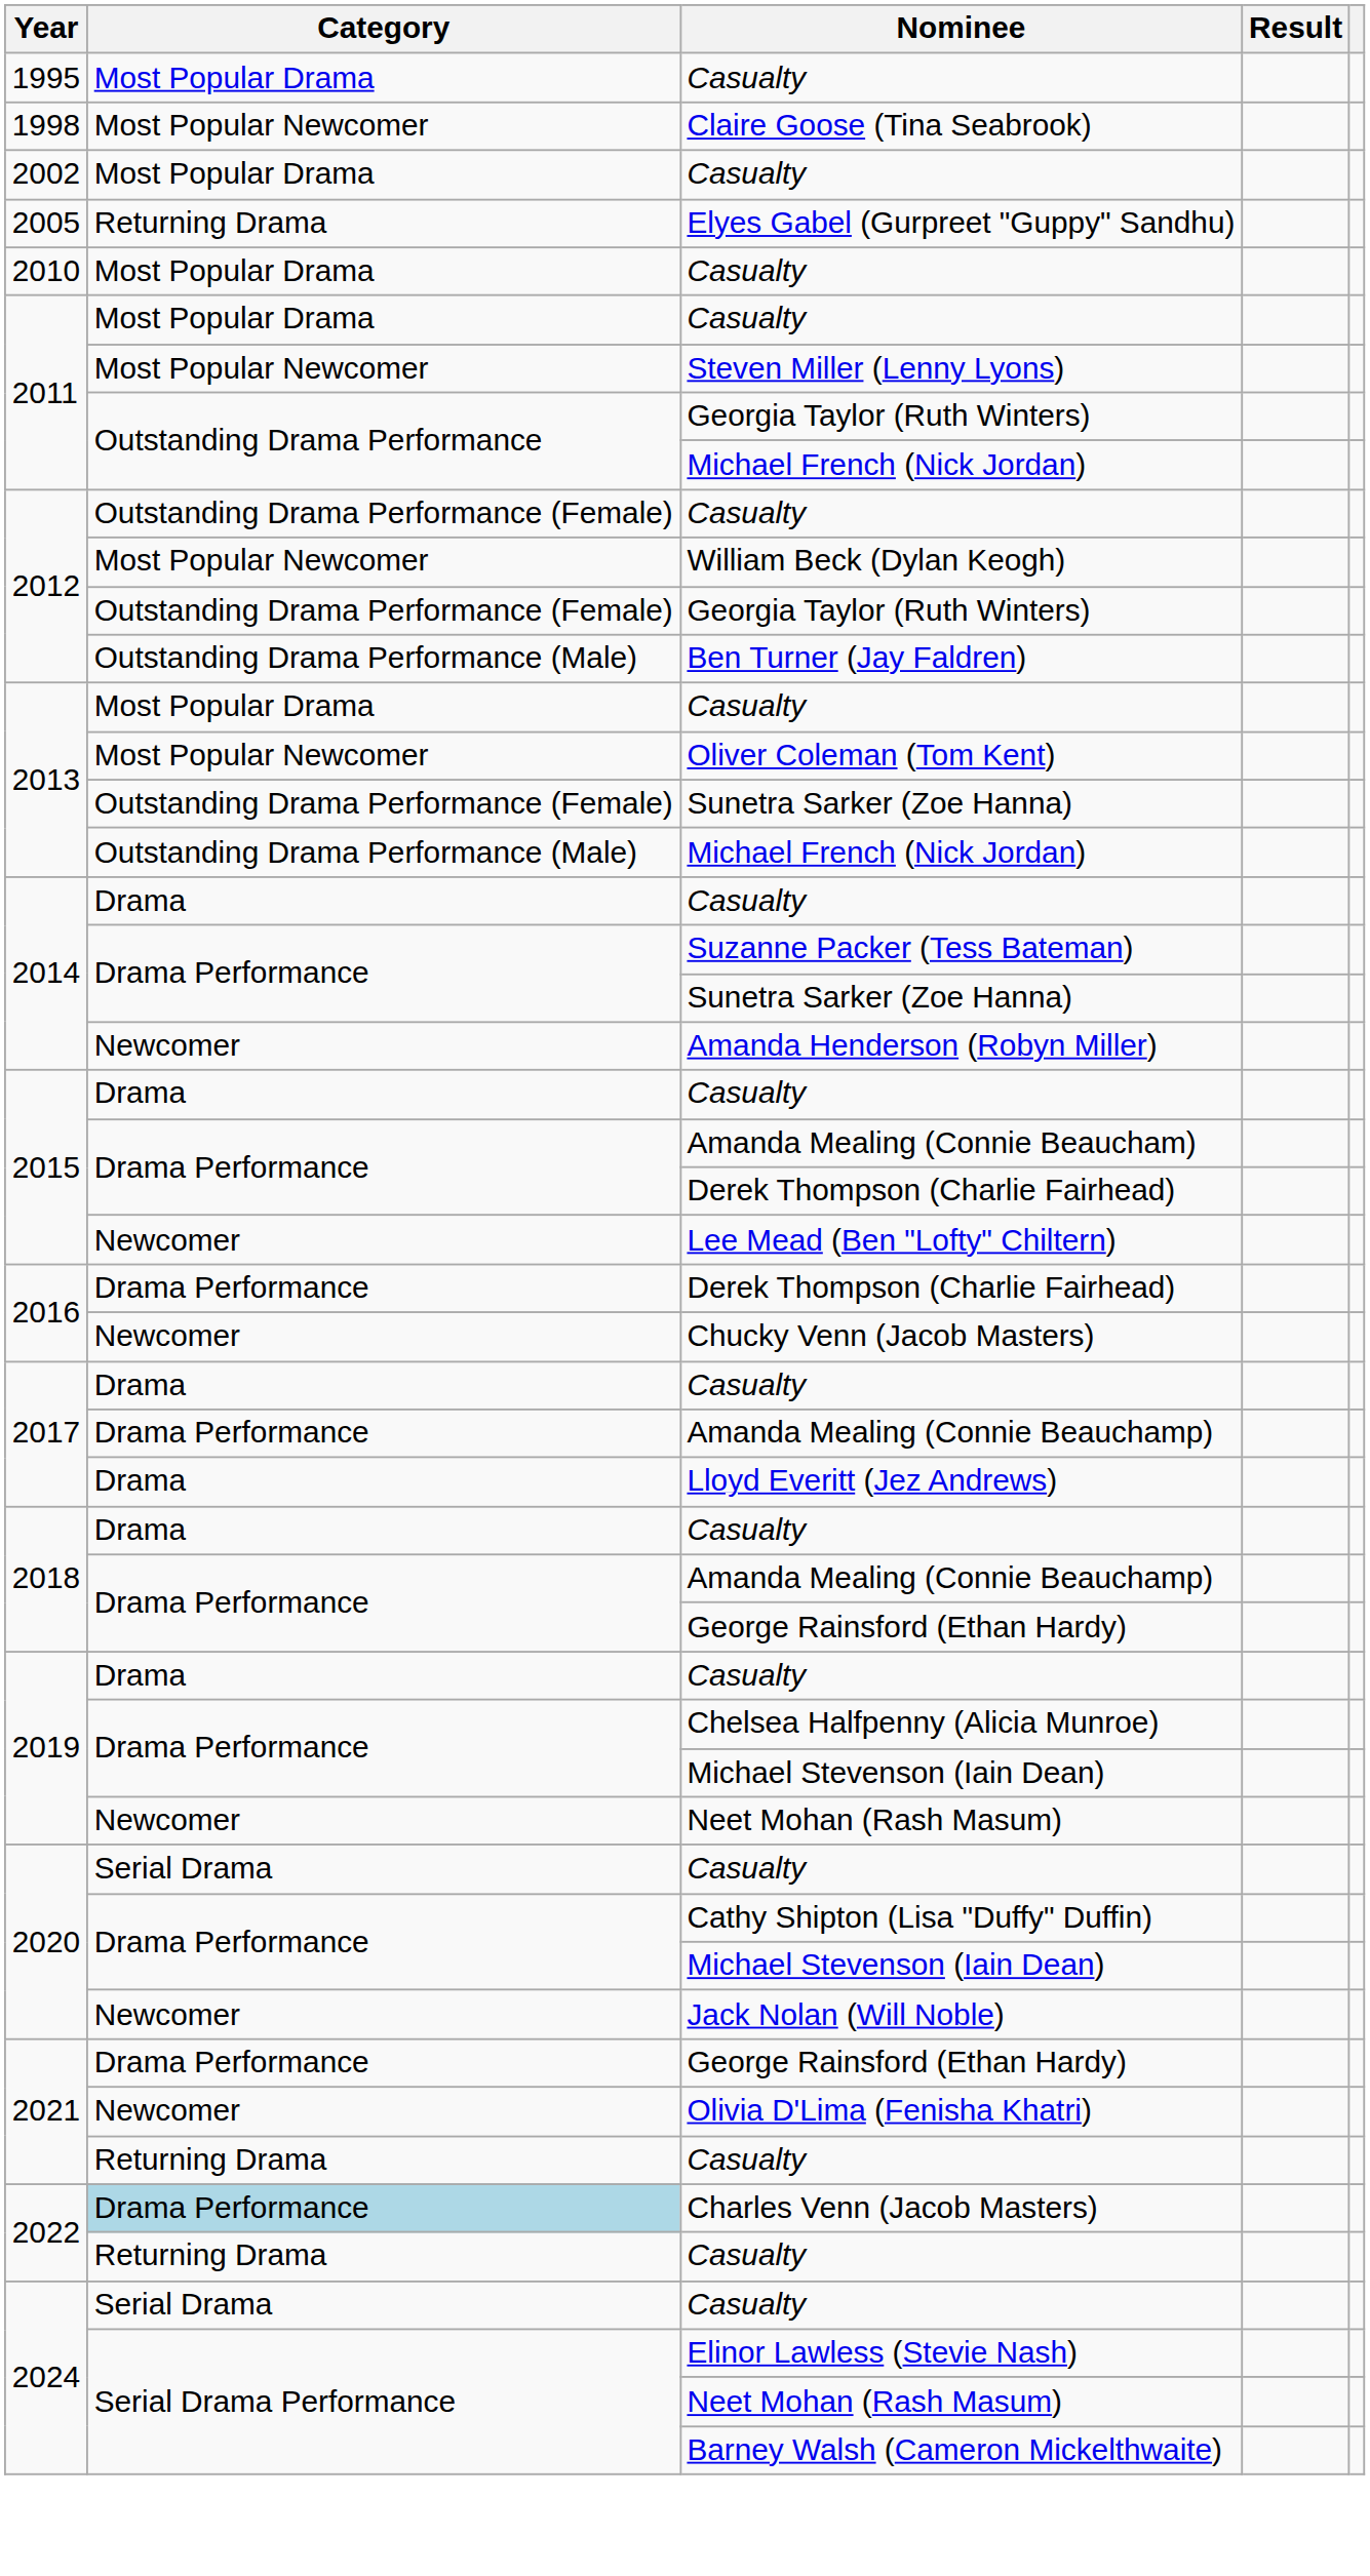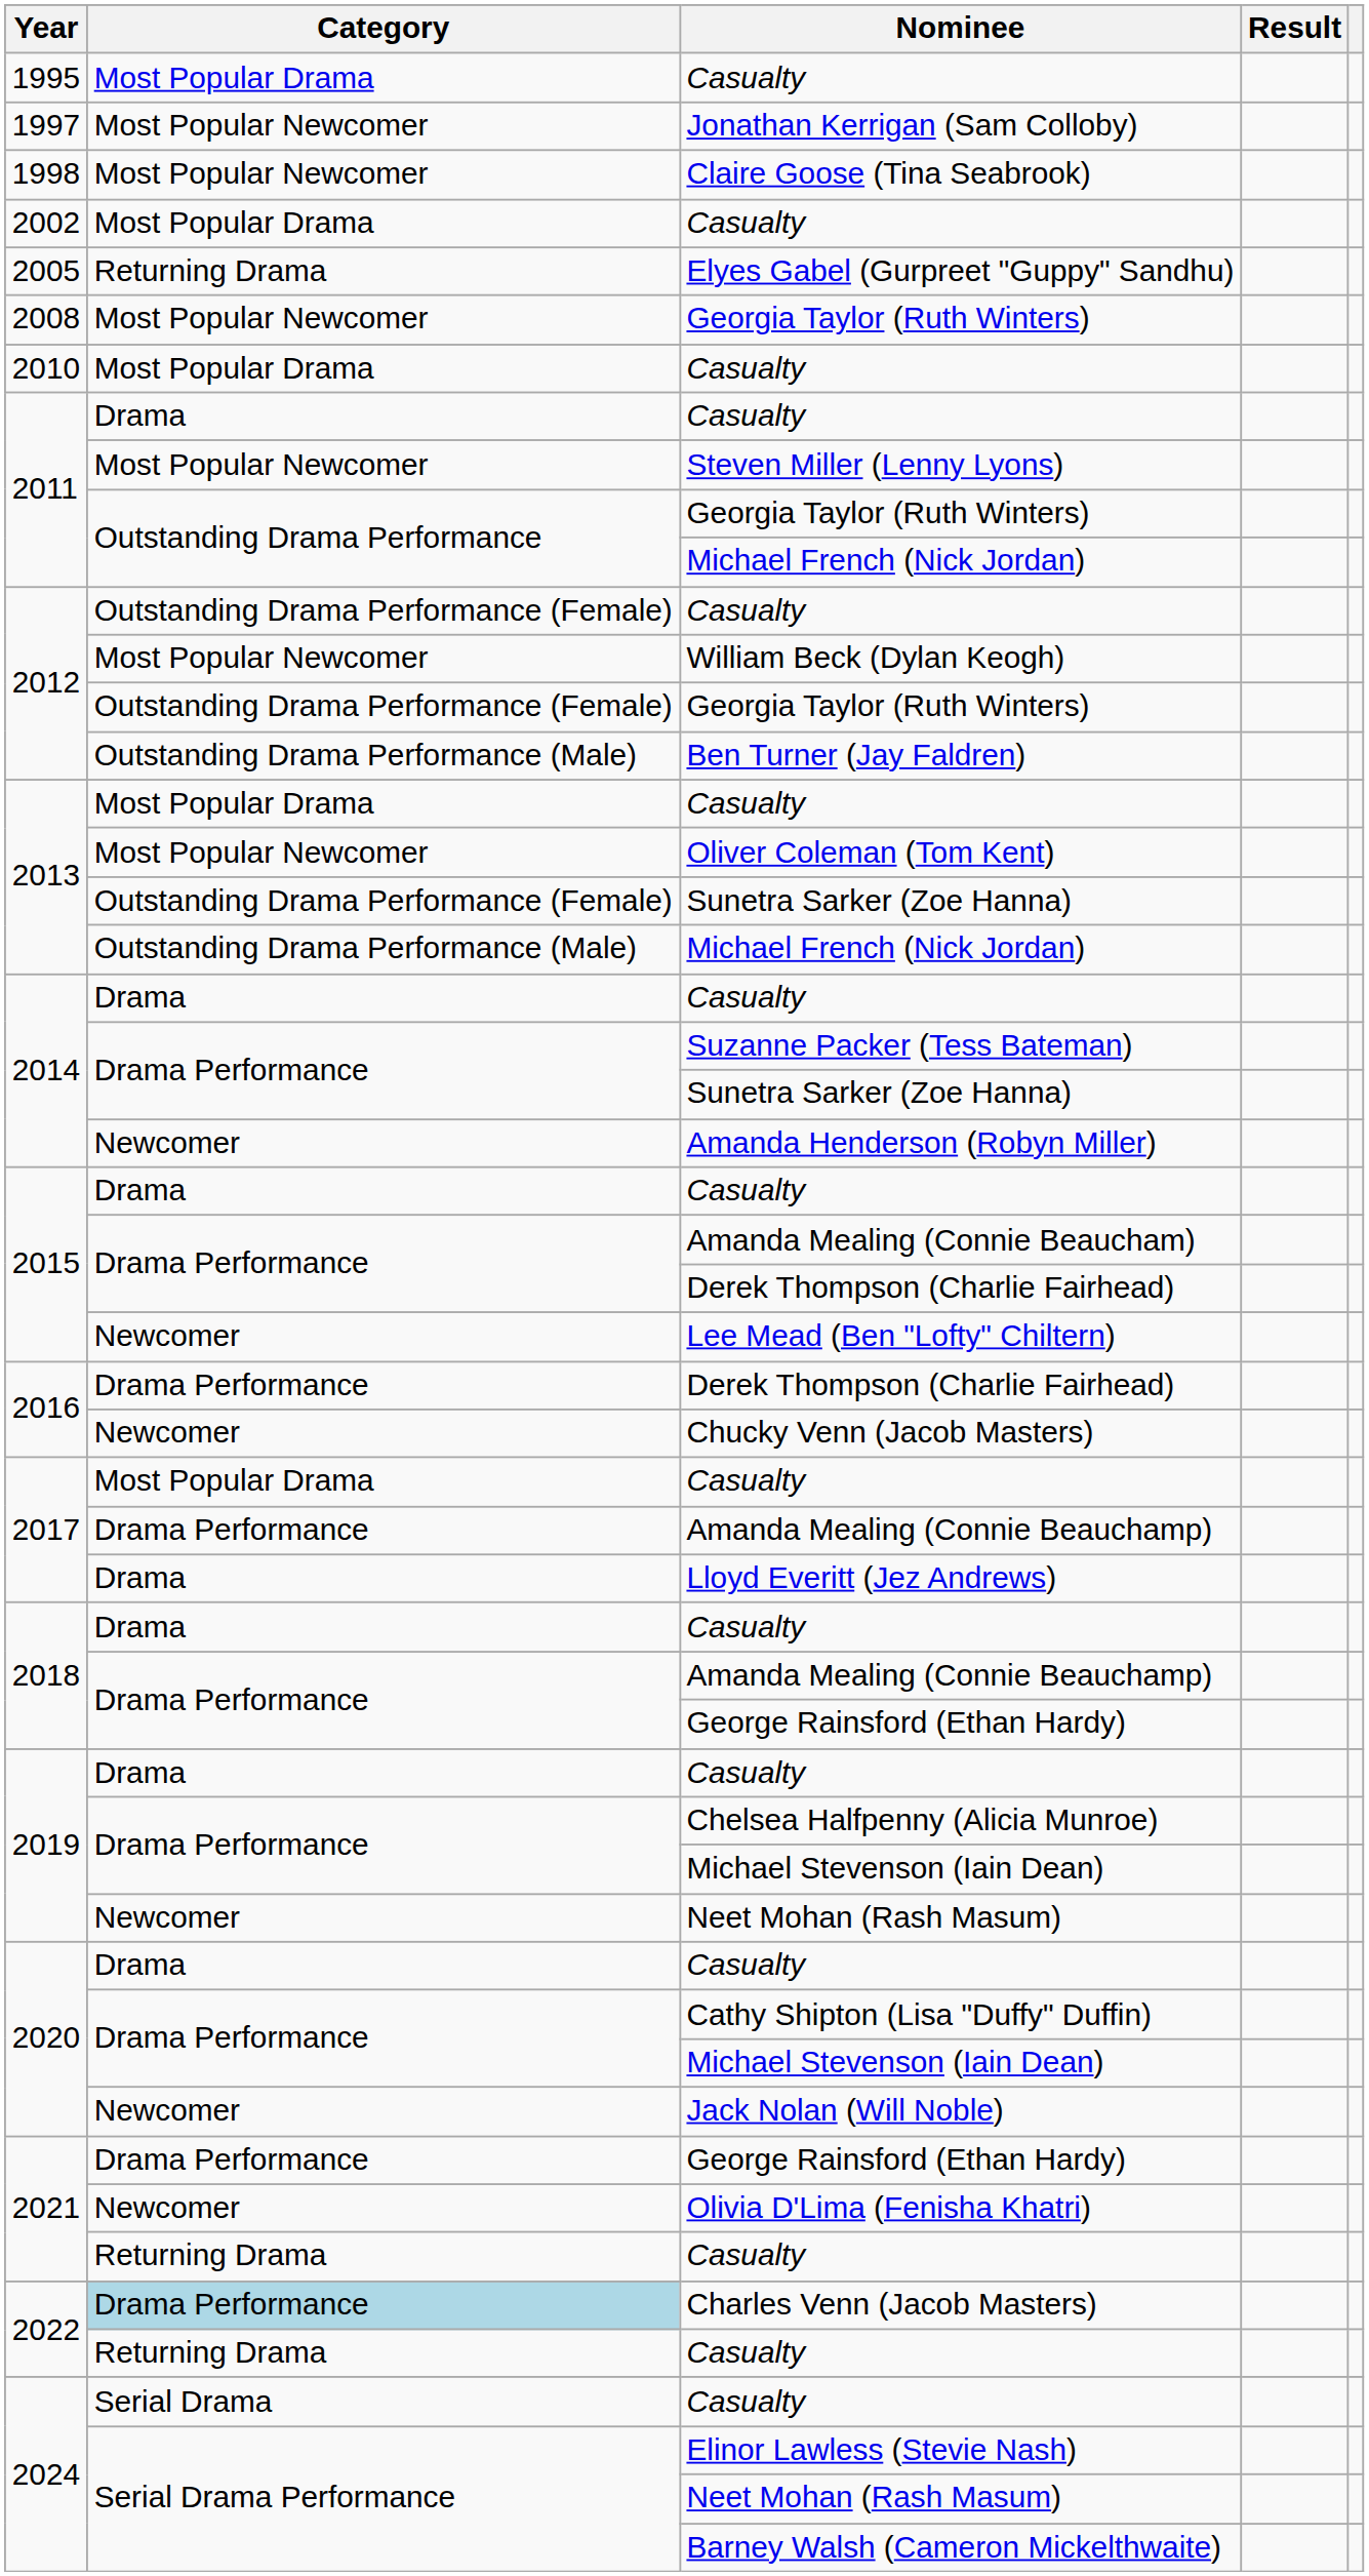+ row: 1997 | Most Popular Newcomer | Jonathan Kerrigan (Sam Colloby)
+ row: 2008 | Most Popular Newcomer | Georgia Taylor (Ruth Winters)
2011 / Casualty | Category: Most Popular Drama -> Drama
2017 / Casualty | Category: Drama -> Most Popular Drama
2020 / Casualty | Category: Serial Drama -> Drama
